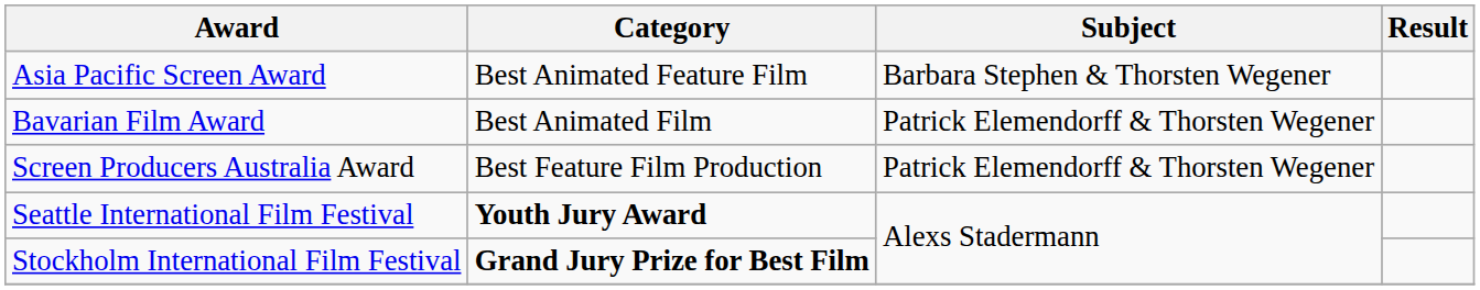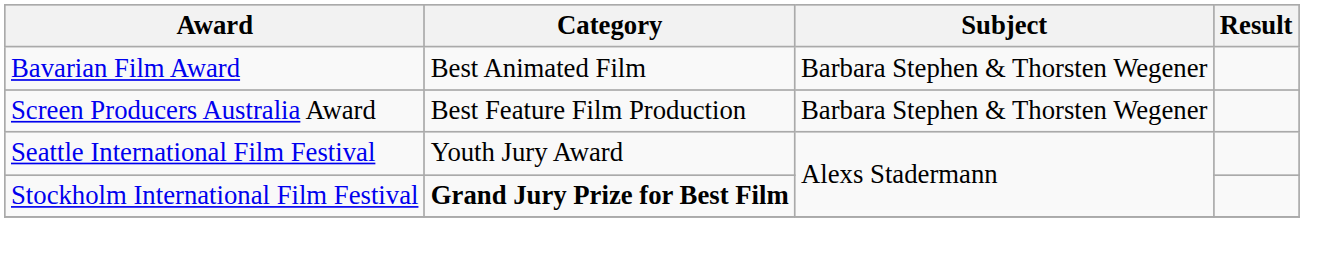- row: Asia Pacific Screen Award | Best Animated Feature Film | Barbara Stephen & Thorsten Wegener
Bavarian Film Award | Subject: Patrick Elemendorff & Thorsten Wegener -> Barbara Stephen & Thorsten Wegener
Screen Producers Australia Award | Subject: Patrick Elemendorff & Thorsten Wegener -> Barbara Stephen & Thorsten Wegener
Seattle International Film Festival | Category: bold -> normal
